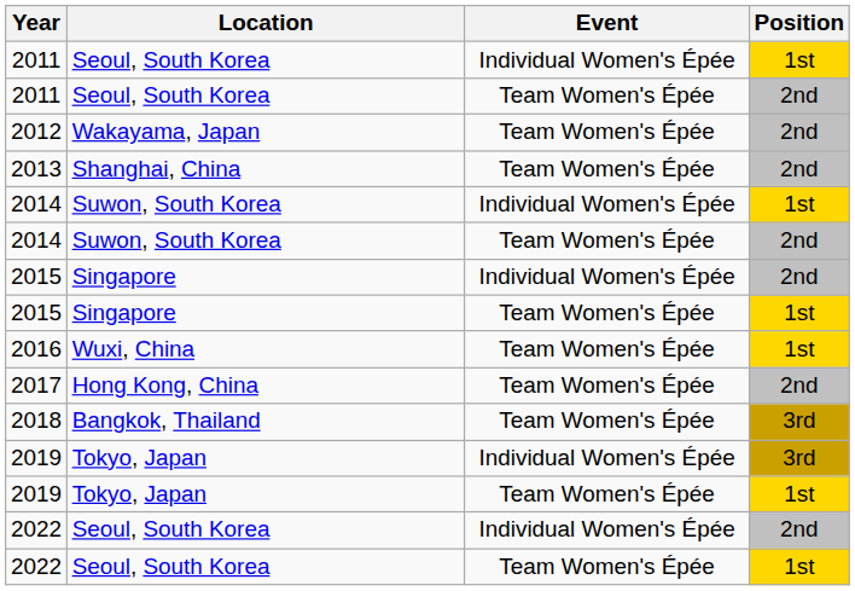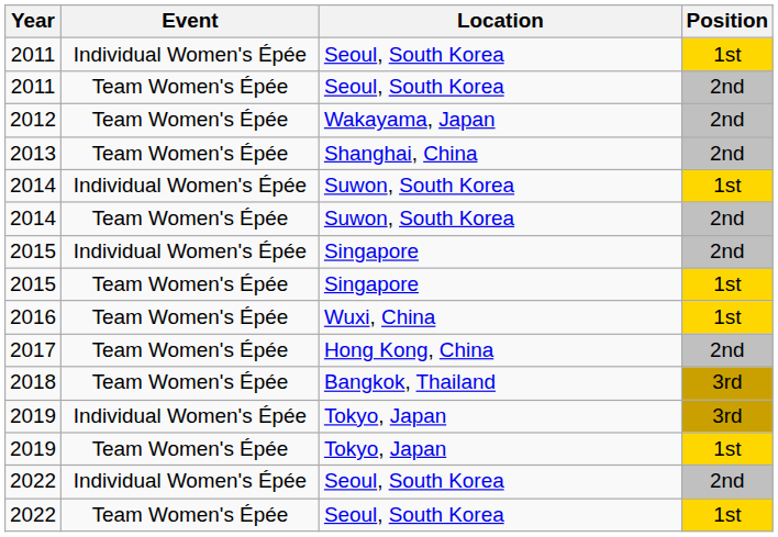columns swapped: Location <-> Event
